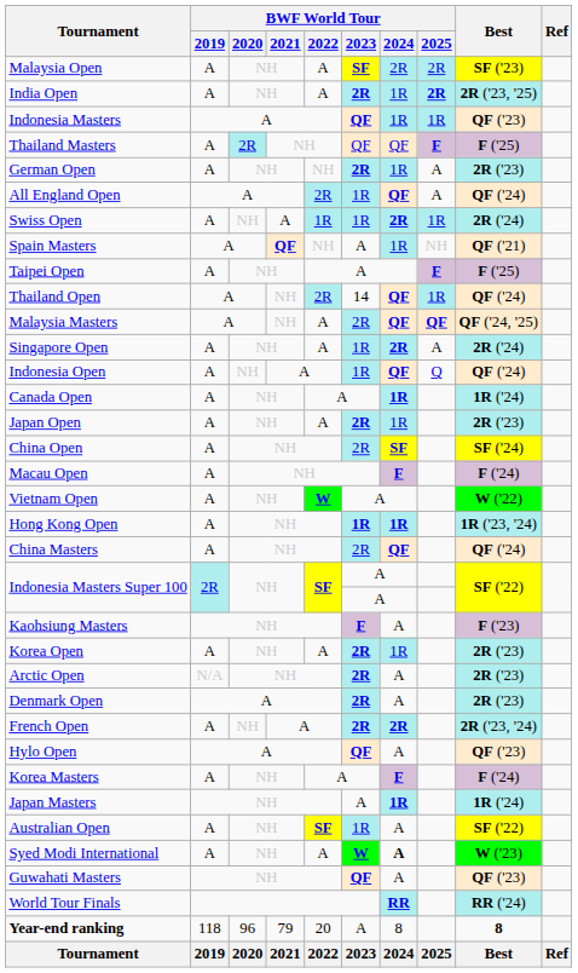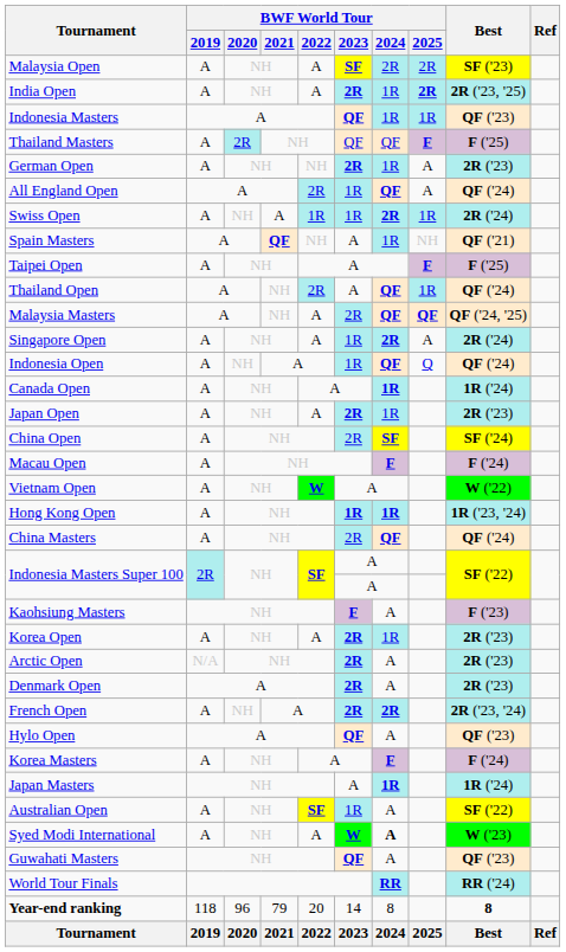Thailand Open | BWF World Tour / 2023: 14 -> A
Year-end ranking | BWF World Tour / 2023: A -> 14
